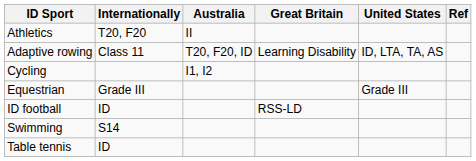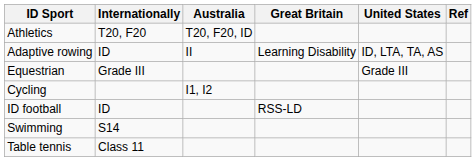Athletics | Australia: II -> T20, F20, ID
Adaptive rowing | Internationally: Class 11 -> ID
Adaptive rowing | Australia: T20, F20, ID -> II
rows swapped: Cycling <-> Equestrian
Table tennis | Internationally: ID -> Class 11
